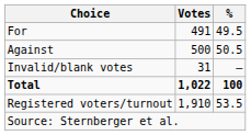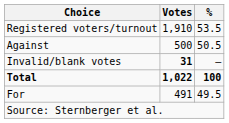rows swapped: For <-> Registered voters/turnout
Invalid/blank votes | Votes: normal -> bold
